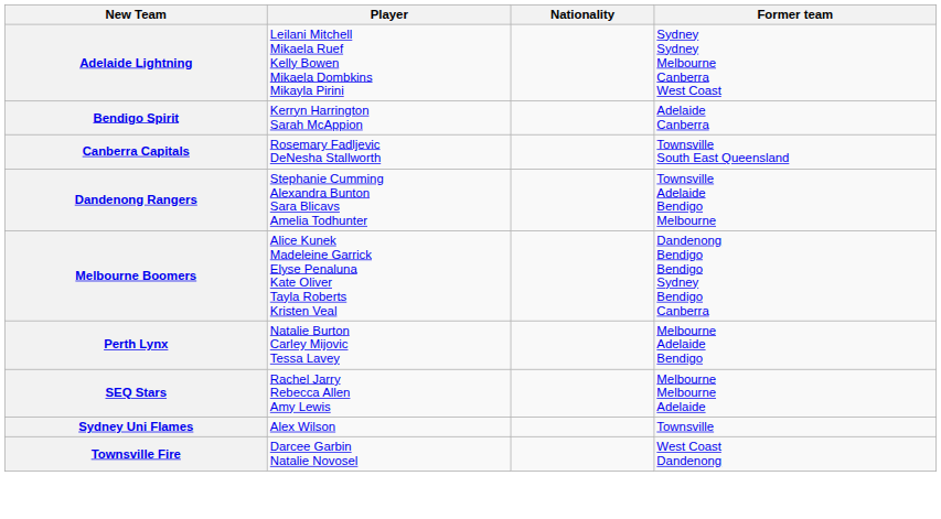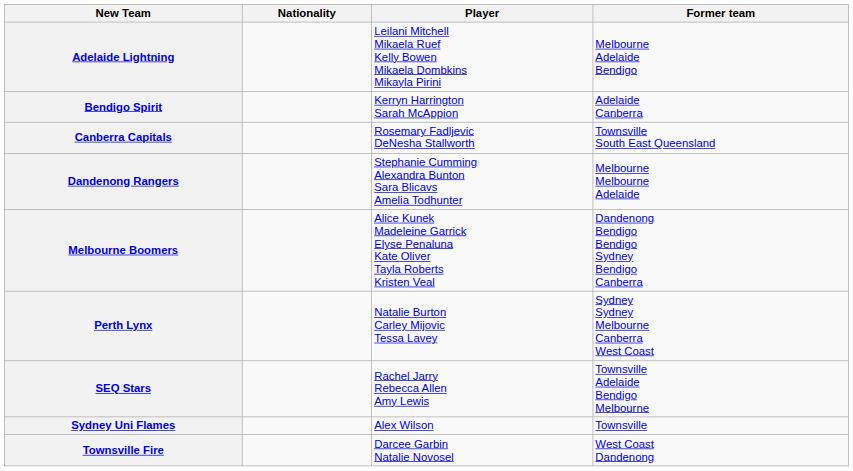columns swapped: Player <-> Nationality
Adelaide Lightning | Former team: Sydney Sydney Melbourne Canberra West Coast -> Melbourne Adelaide Bendigo
Dandenong Rangers | Former team: Townsville Adelaide Bendigo Melbourne -> Melbourne Melbourne Adelaide
Perth Lynx | Former team: Melbourne Adelaide Bendigo -> Sydney Sydney Melbourne Canberra West Coast
SEQ Stars | Former team: Melbourne Melbourne Adelaide -> Townsville Adelaide Bendigo Melbourne
